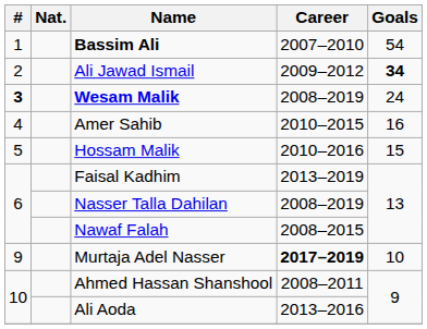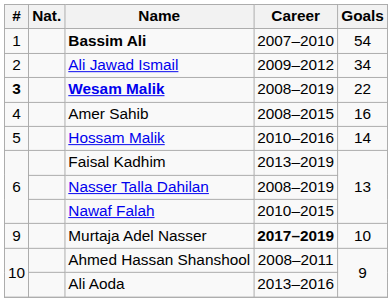Ali Jawad Ismail | Goals: bold -> normal
Wesam Malik | Goals: 24 -> 22
Amer Sahib | Career: 2010–2015 -> 2008–2015
Hossam Malik | Goals: 15 -> 14
Nawaf Falah | Career: 2008–2015 -> 2010–2015
